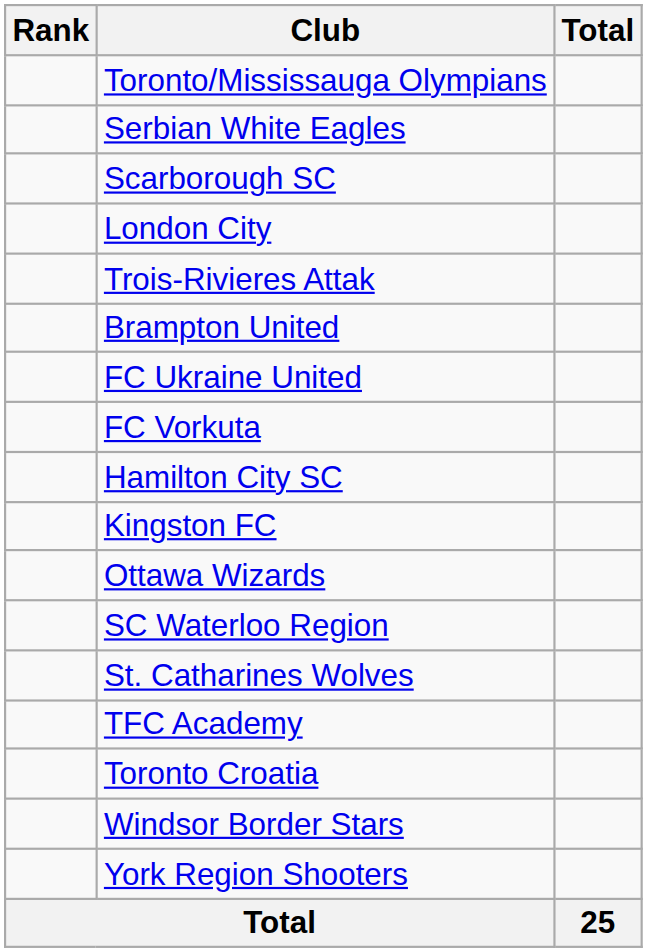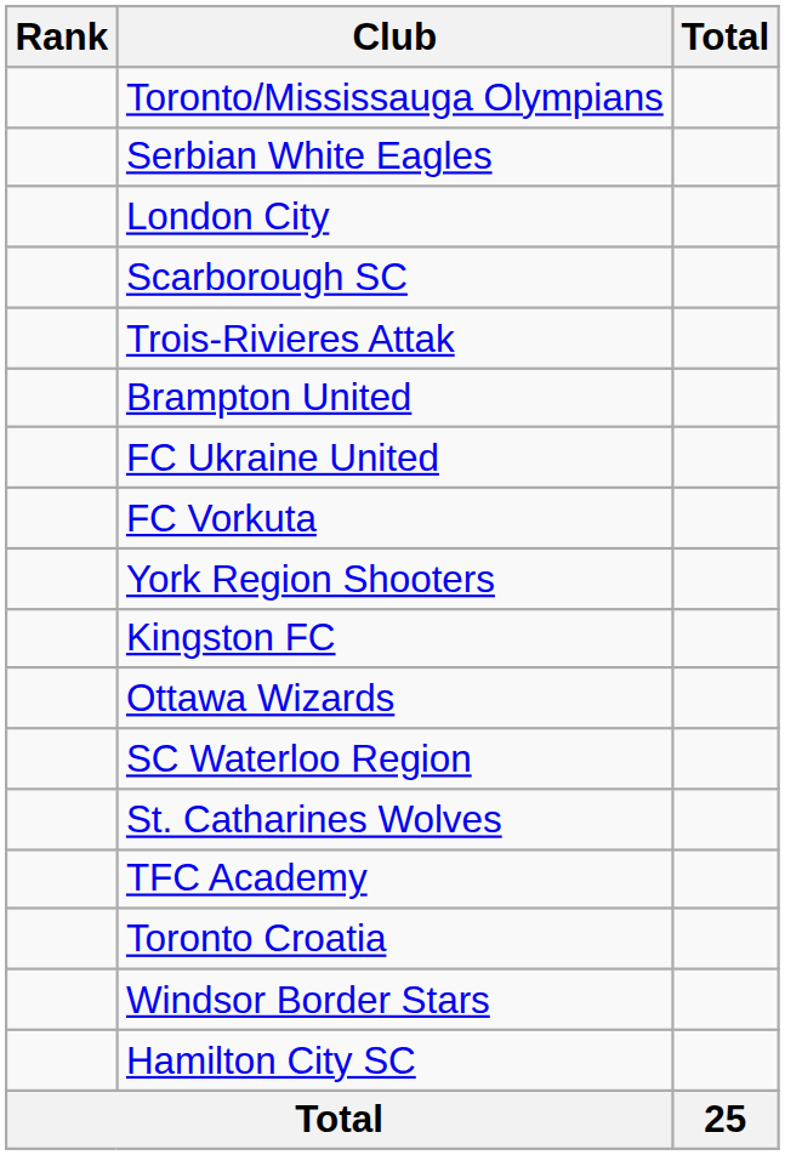rows swapped: London City <-> Scarborough SC
rows swapped: Hamilton City SC <-> York Region Shooters
